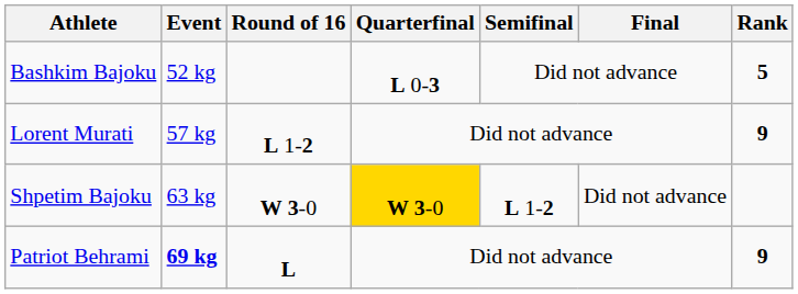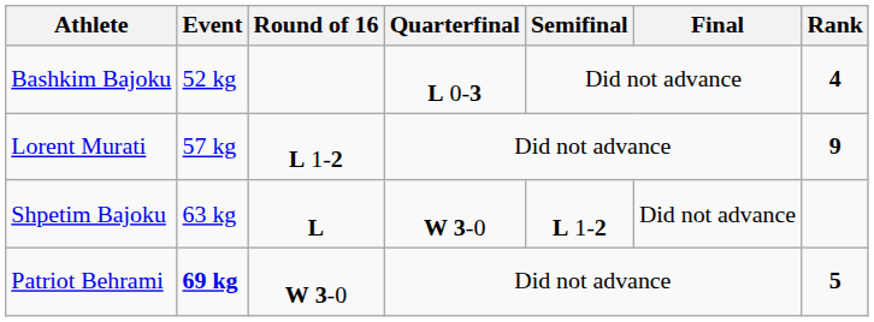Bashkim Bajoku | Rank: 5 -> 4
Shpetim Bajoku | Round of 16: W 3-0 -> L
Shpetim Bajoku | Quarterfinal: gold background -> no background
Patriot Behrami | Round of 16: L -> W 3-0
Patriot Behrami | Rank: 9 -> 5
